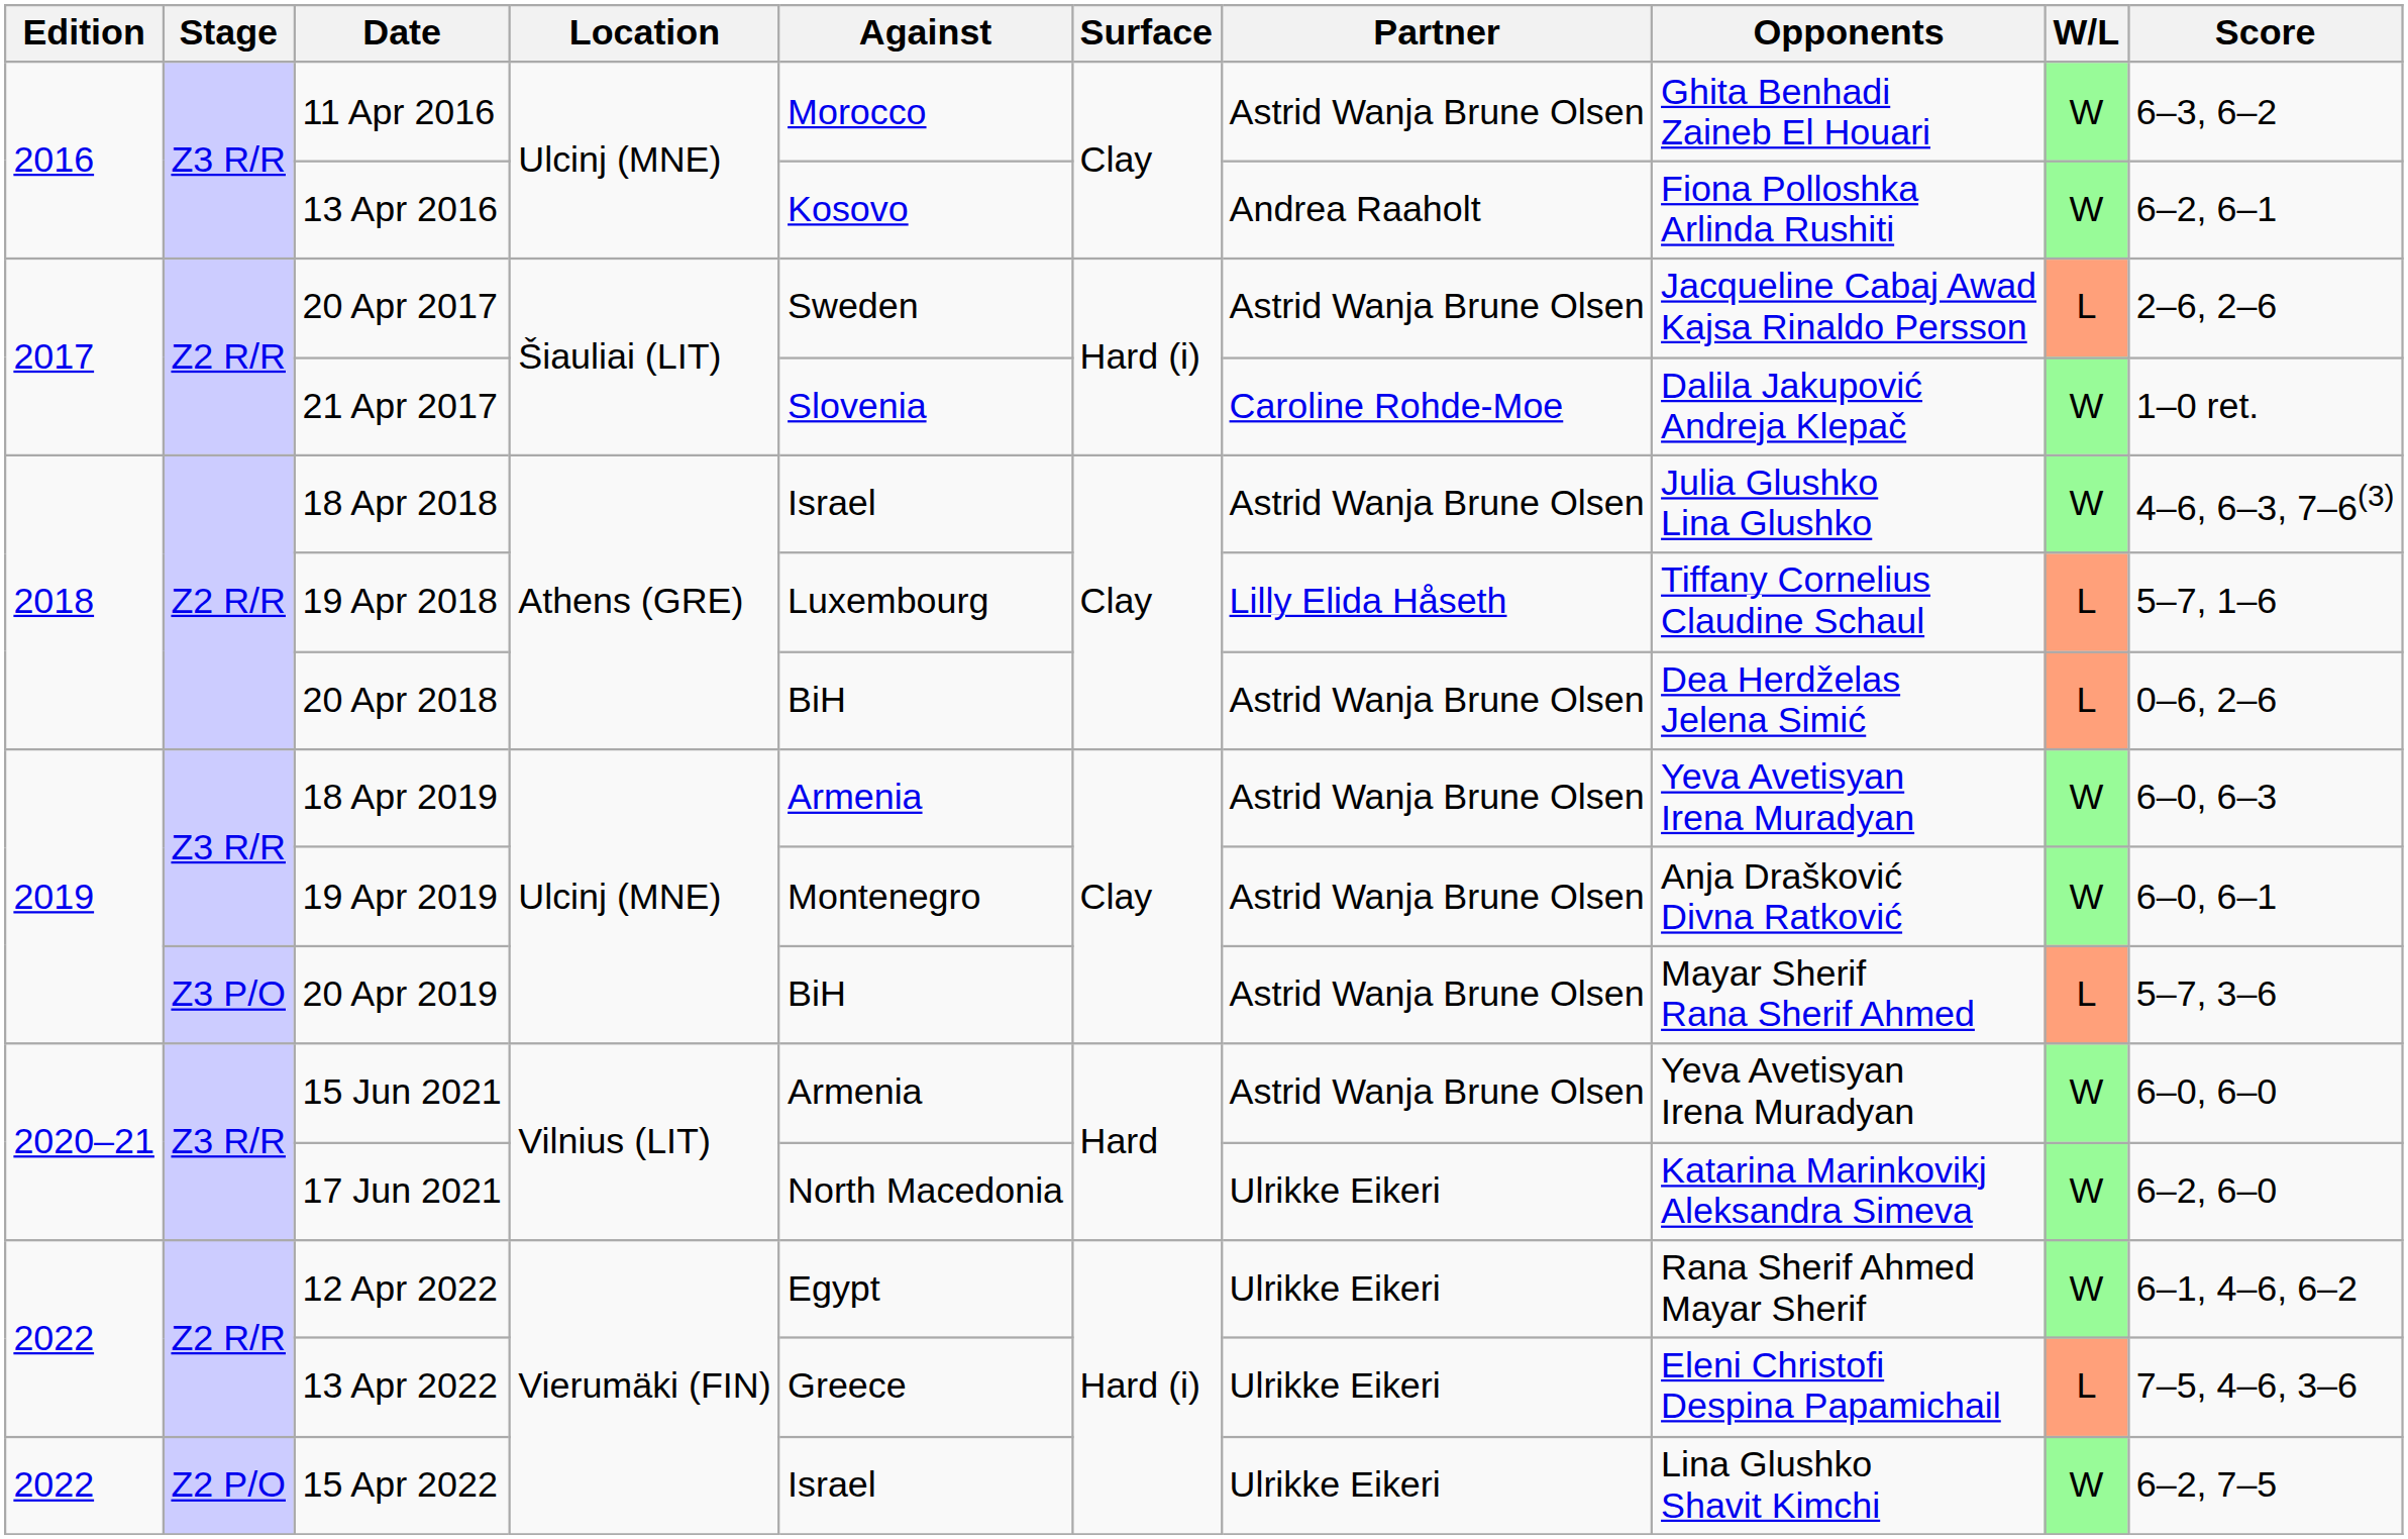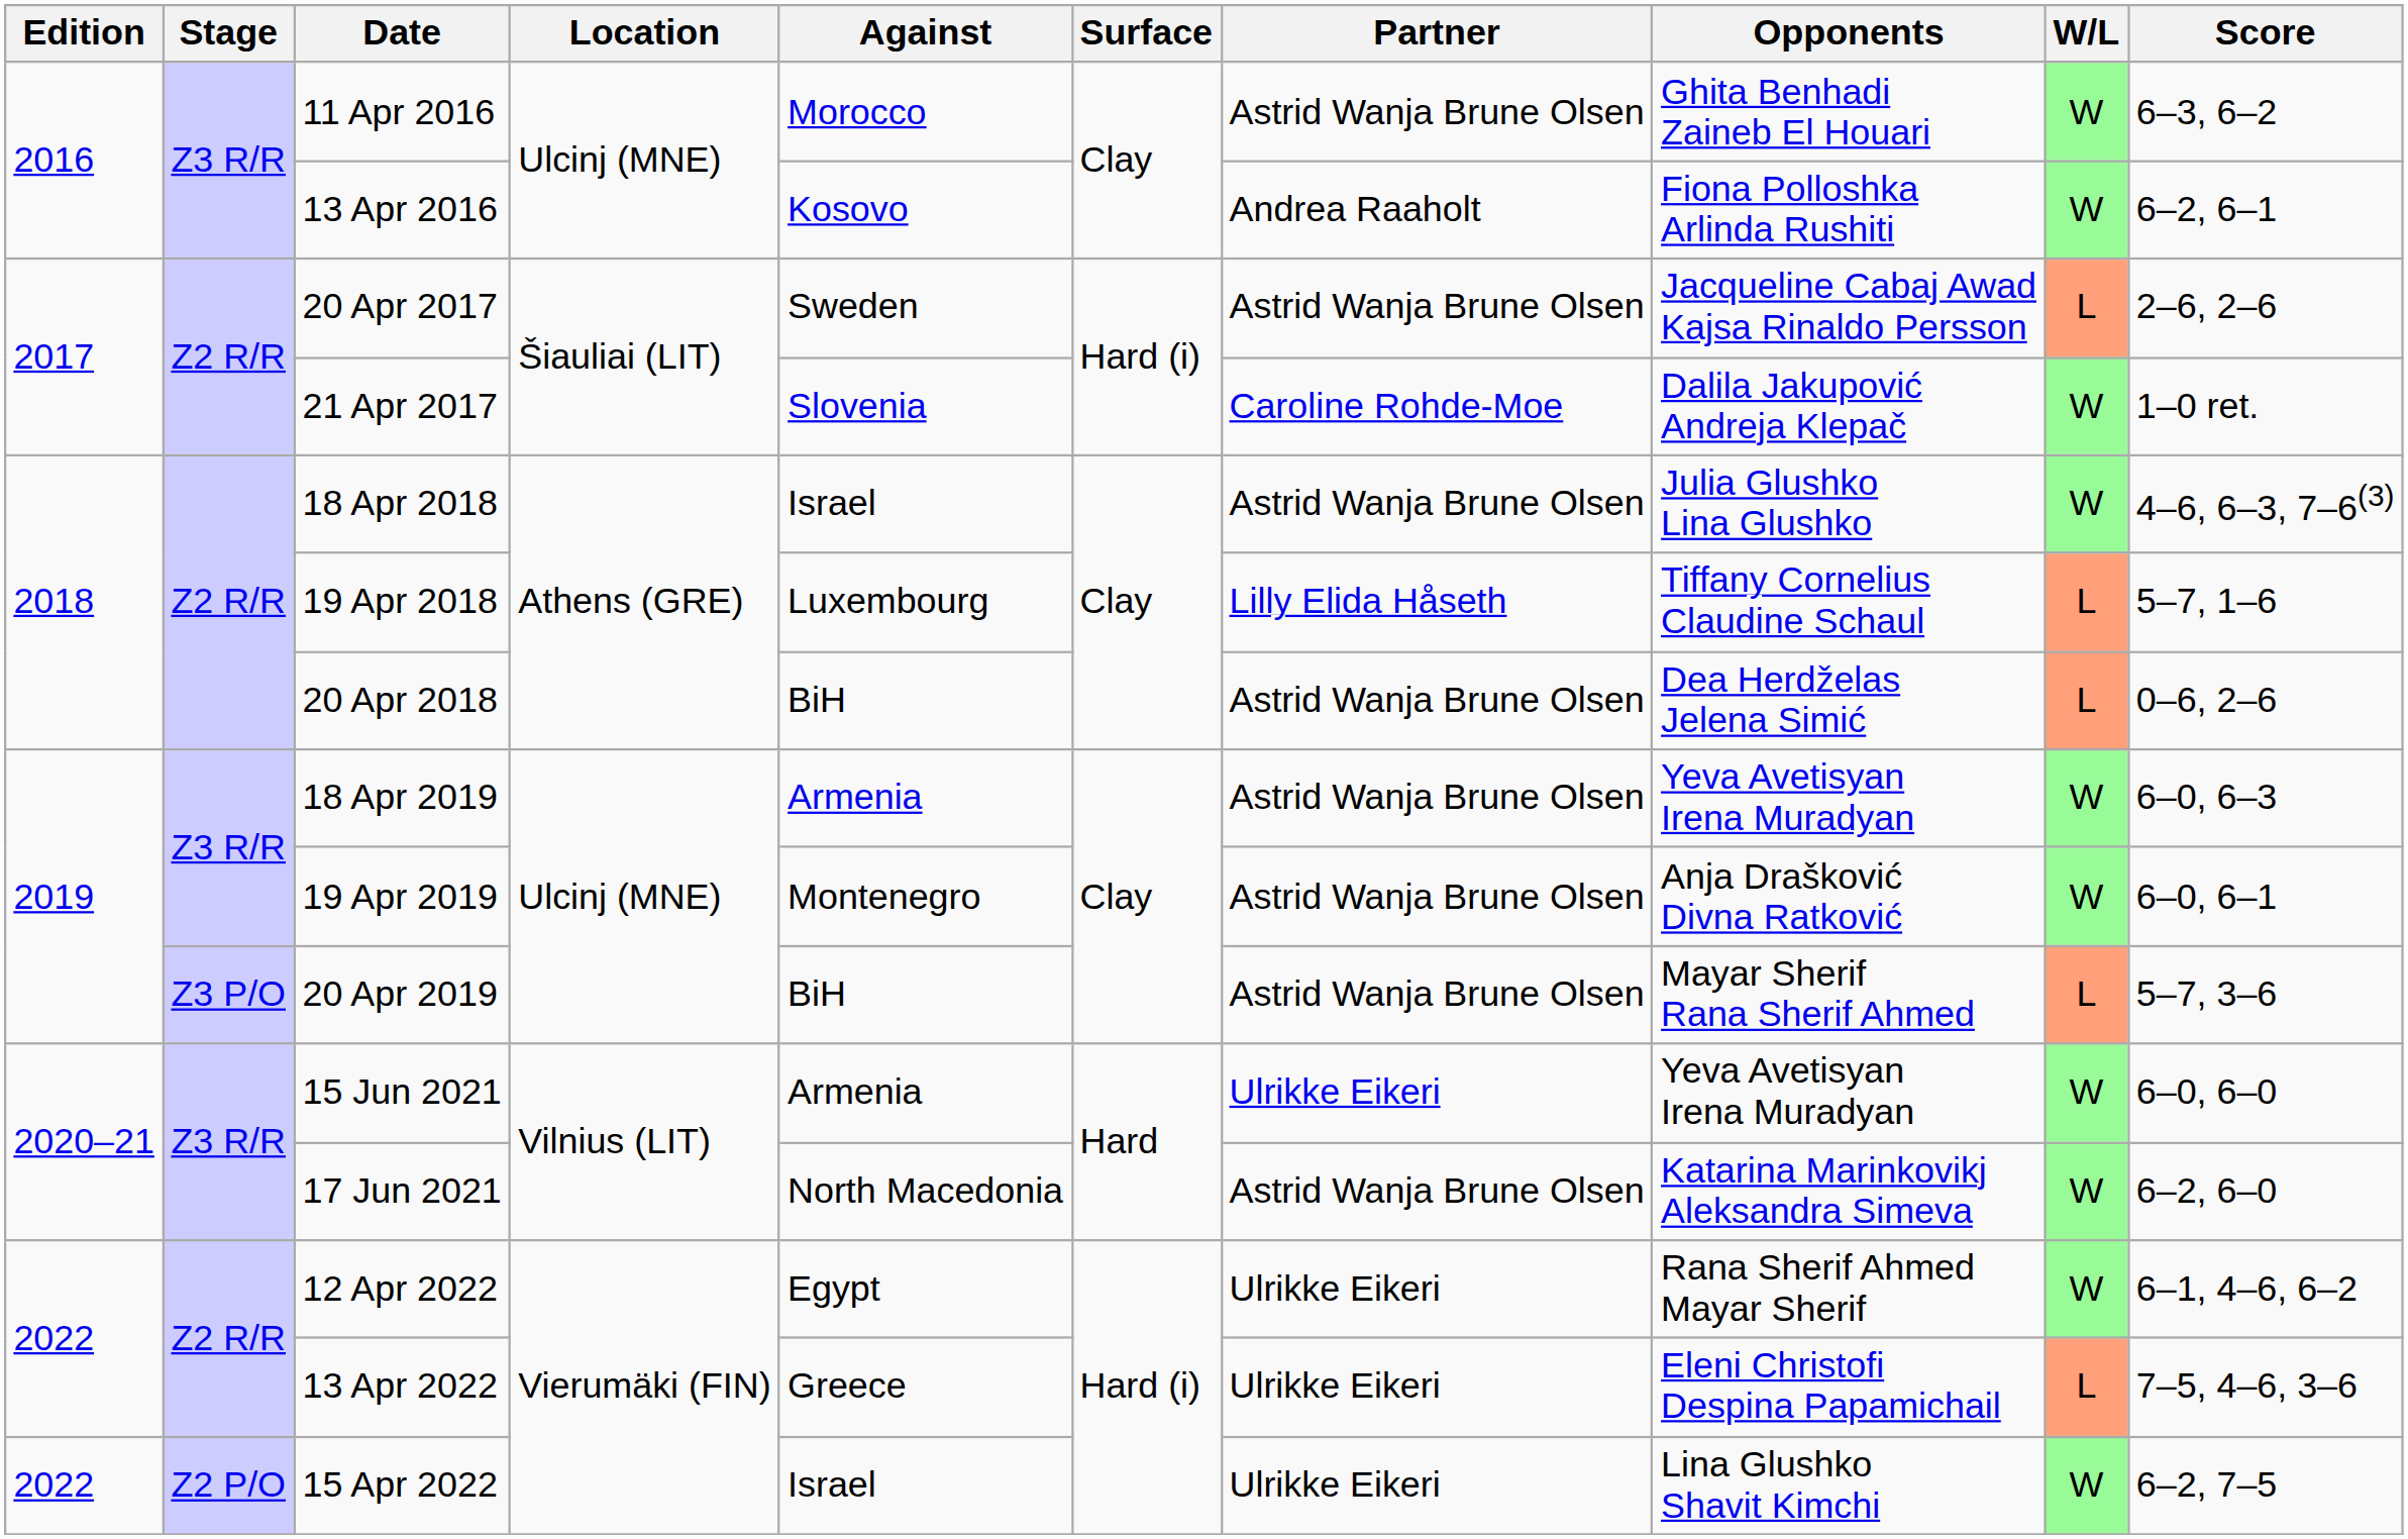15 Jun 2021 | Partner: Astrid Wanja Brune Olsen -> Ulrikke Eikeri
17 Jun 2021 | Partner: Ulrikke Eikeri -> Astrid Wanja Brune Olsen
